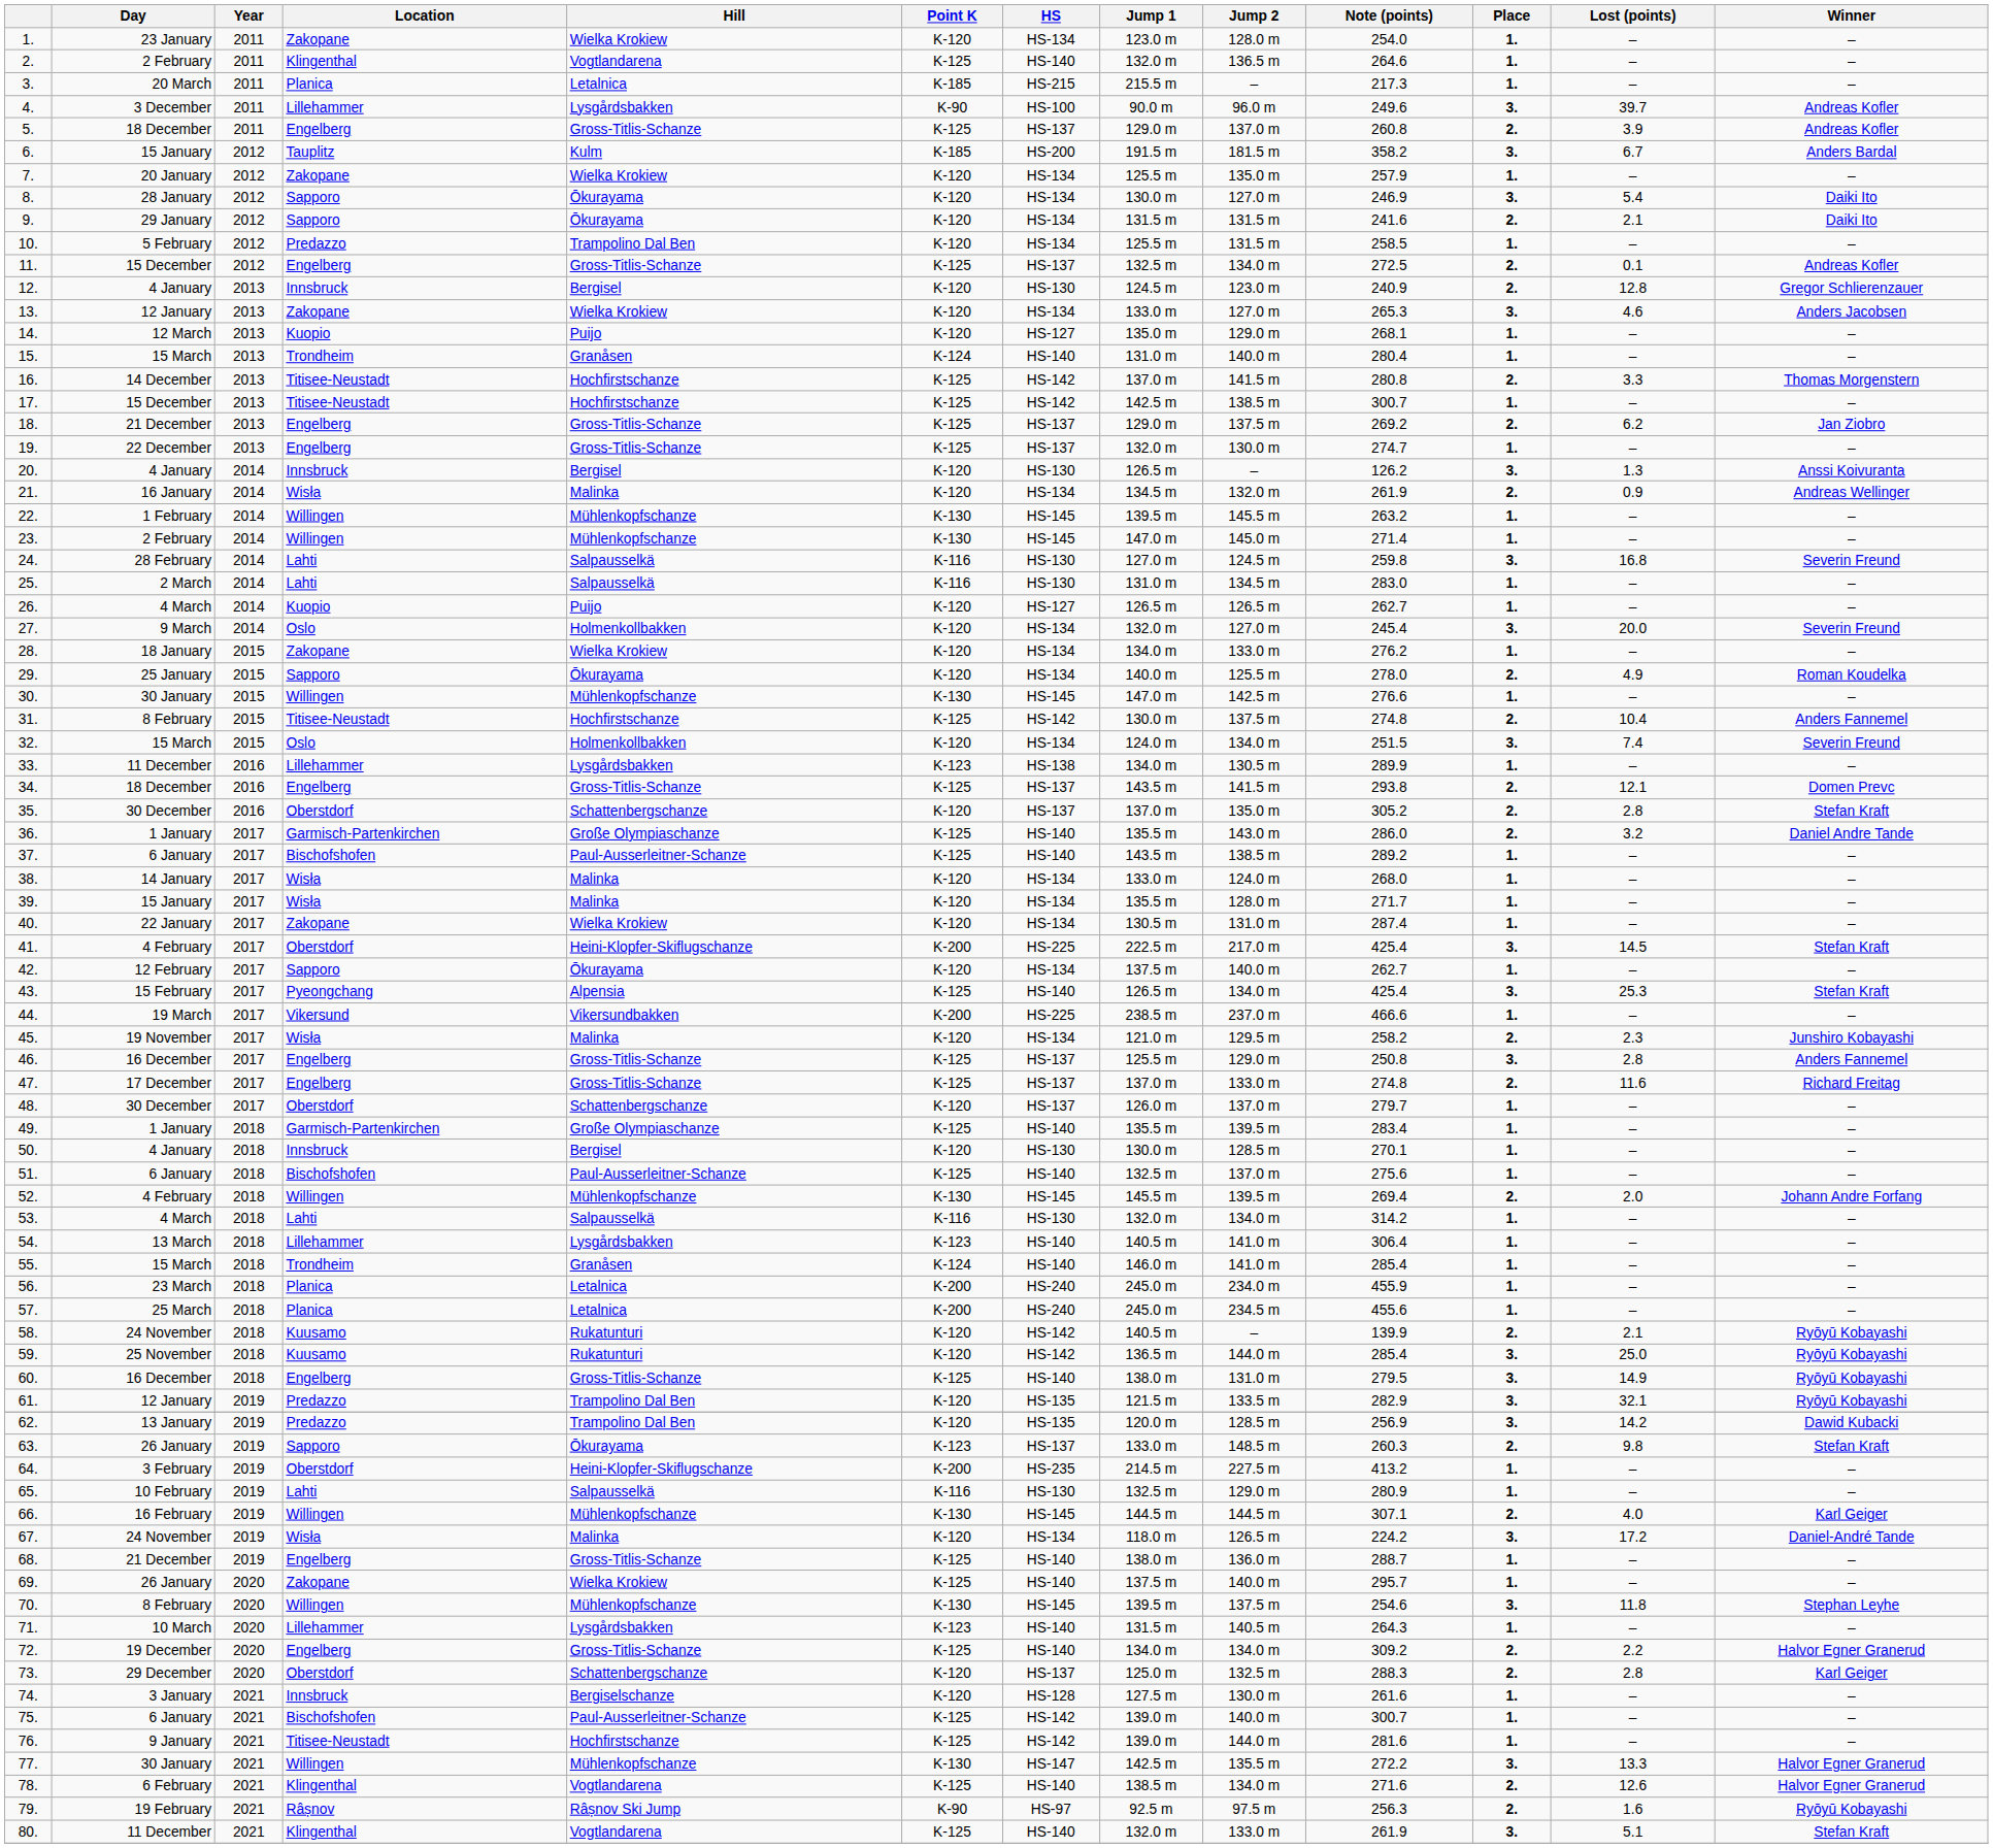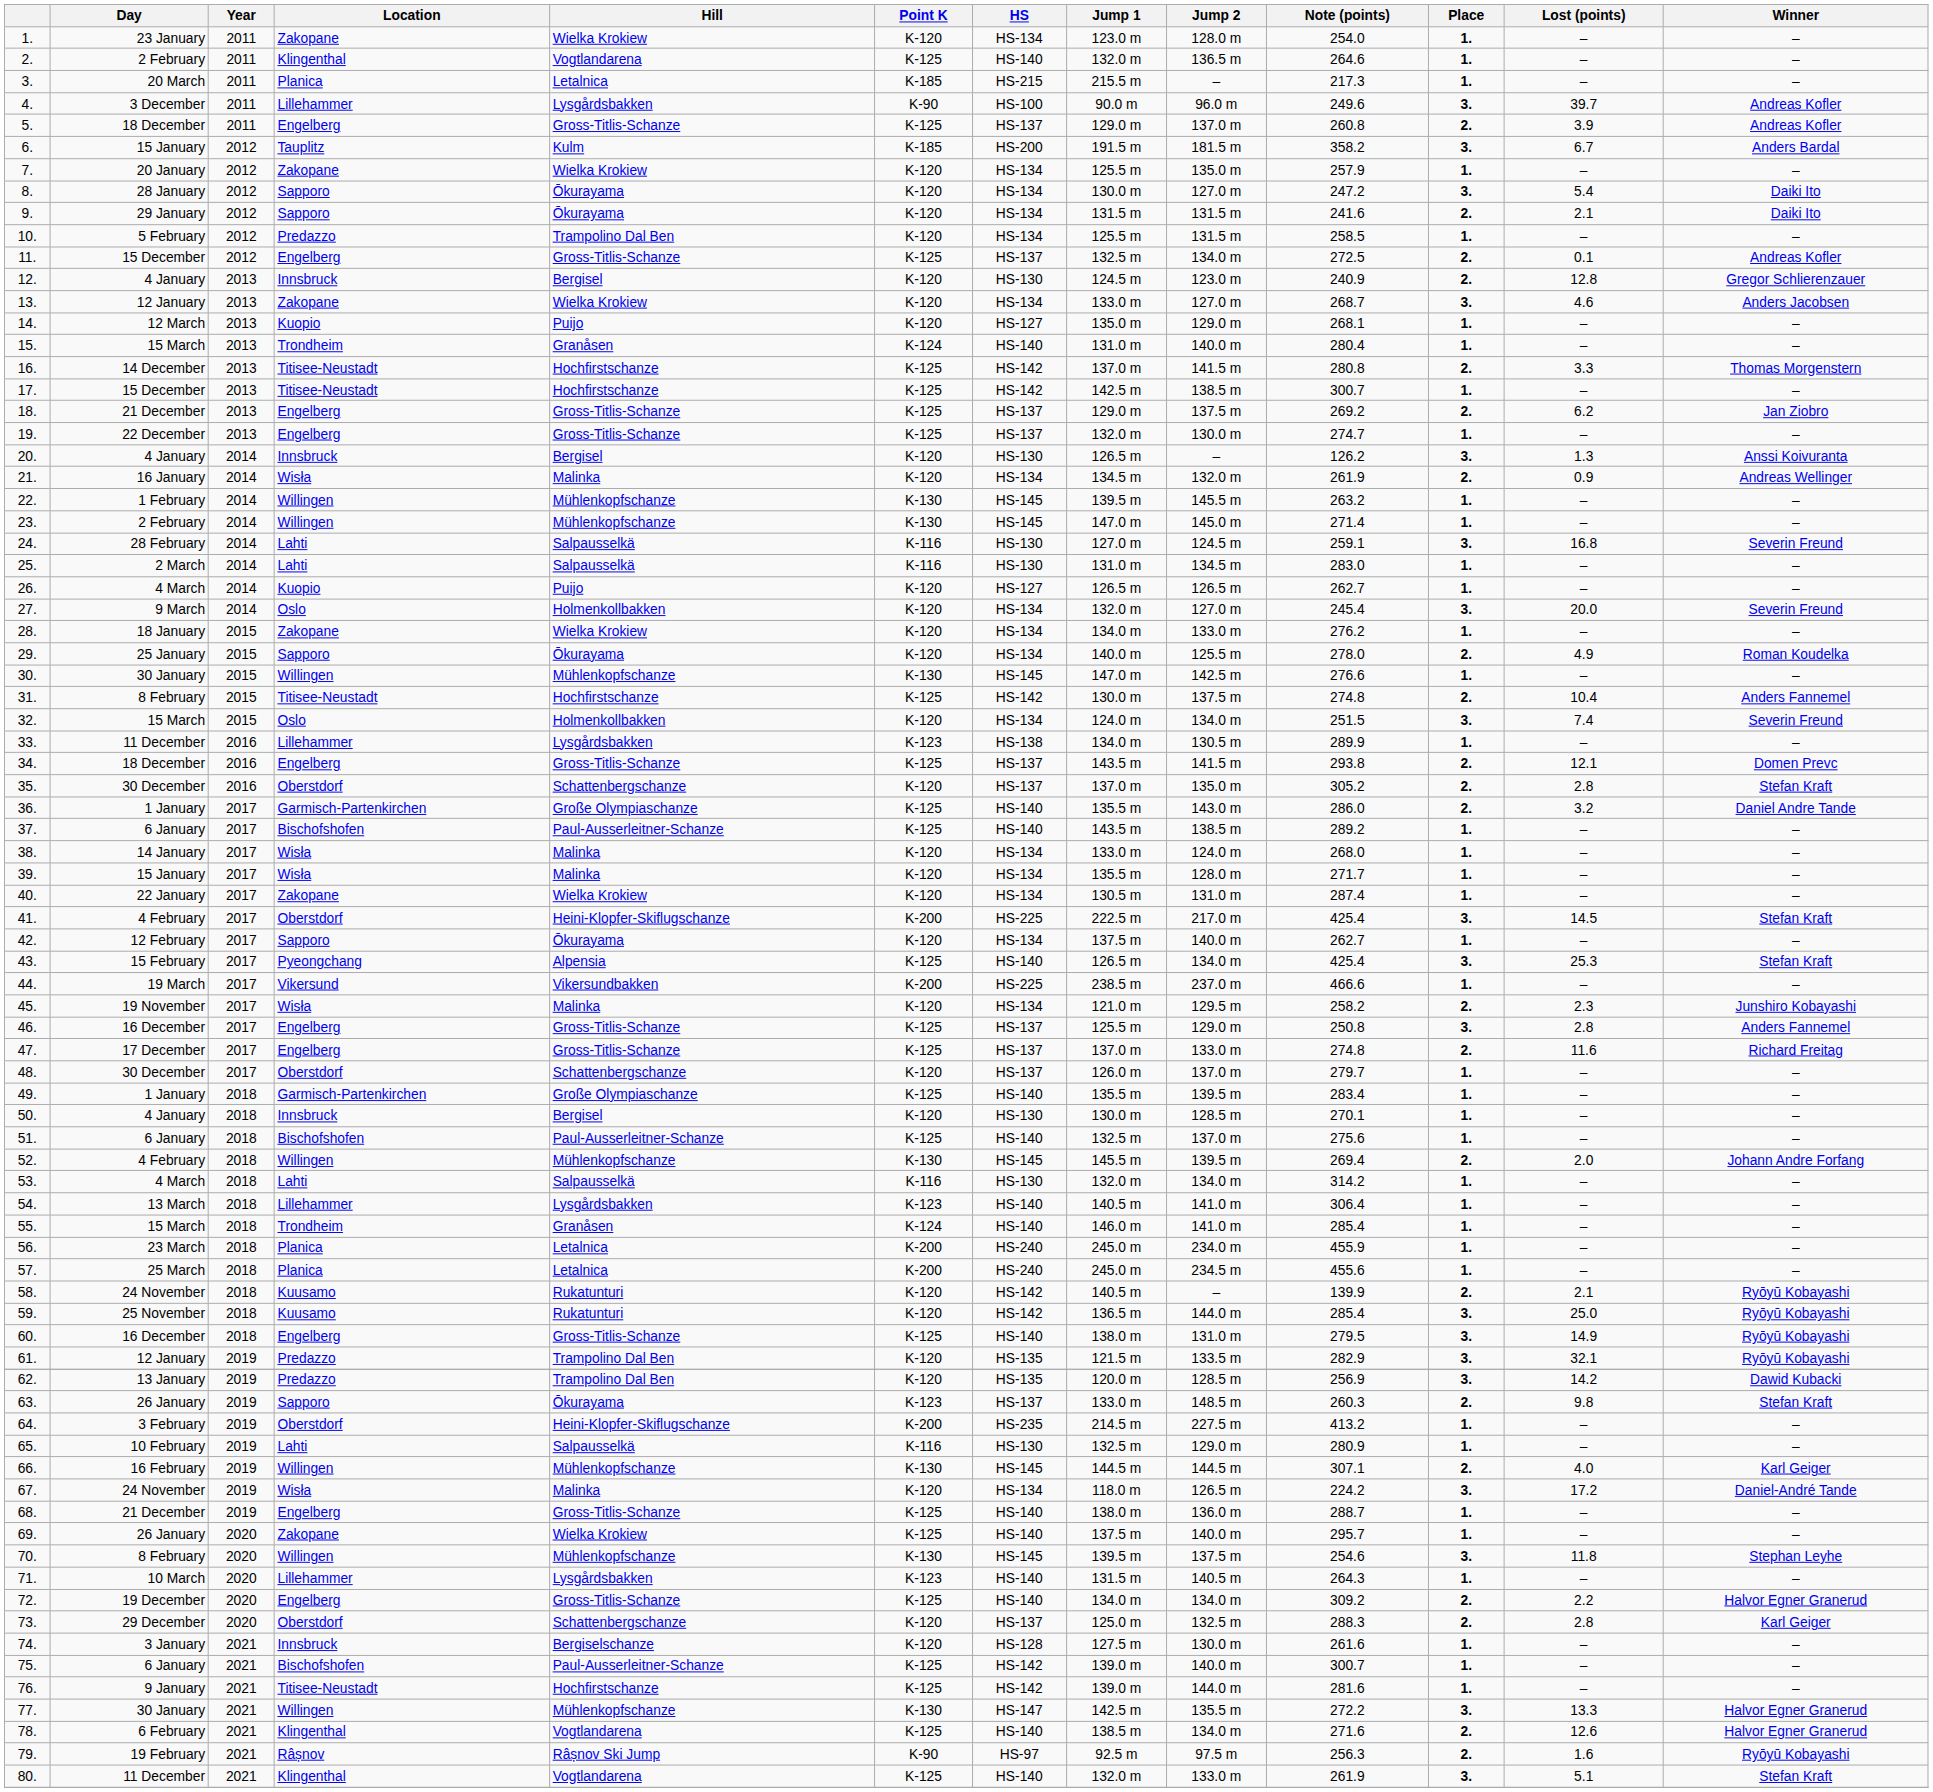8. | Note (points): 246.9 -> 247.2
13. | Note (points): 265.3 -> 268.7
24. | Note (points): 259.8 -> 259.1
